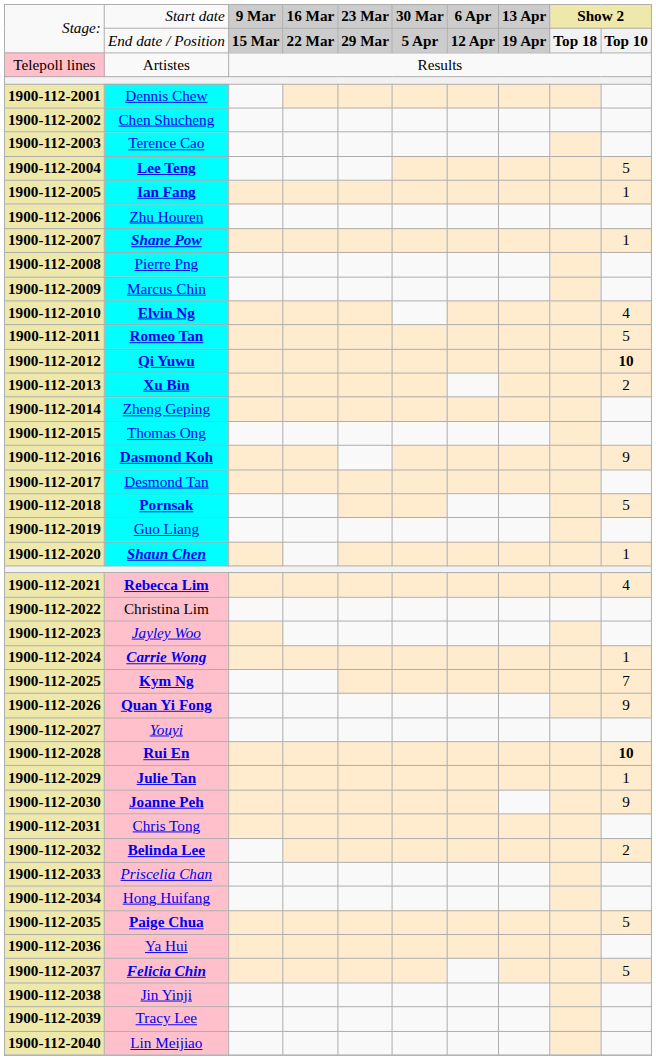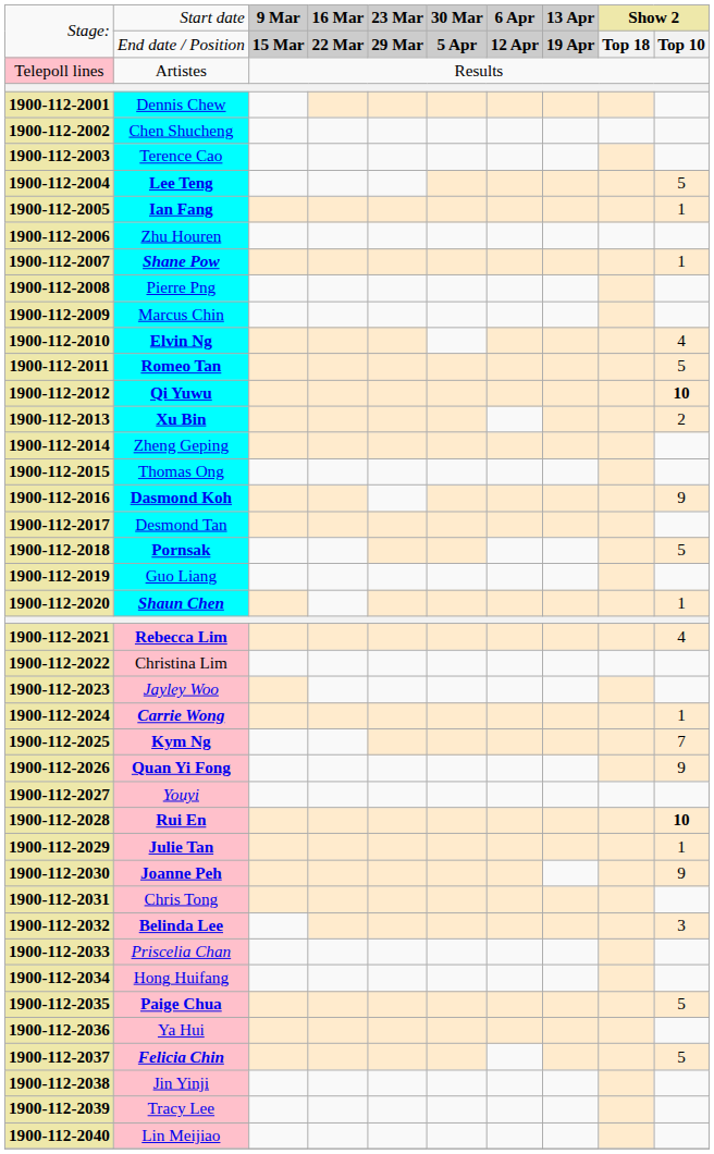Belinda Lee | column 10: 2 -> 3
